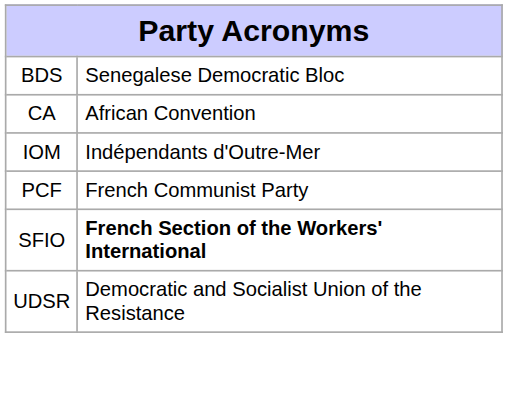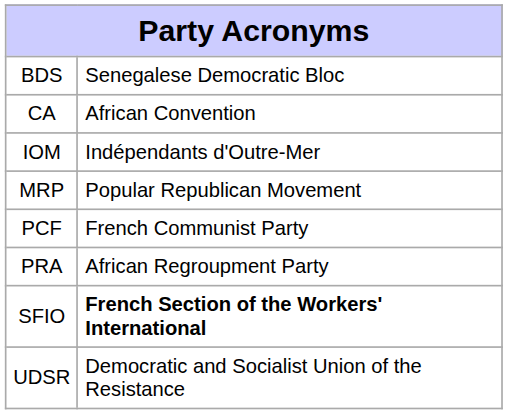+ row: MRP | Popular Republican Movement
+ row: PRA | African Regroupment Party
